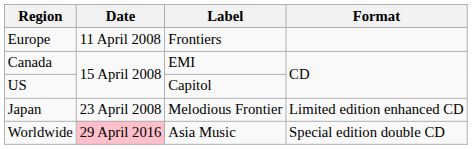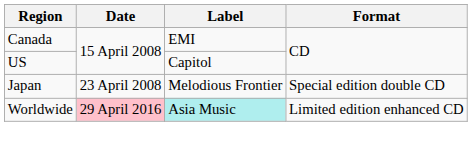- row: Europe | 11 April 2008 | Frontiers
Japan | Format: Limited edition enhanced CD -> Special edition double CD
Worldwide | Label: no background -> paleturquoise background
Worldwide | Format: Special edition double CD -> Limited edition enhanced CD
